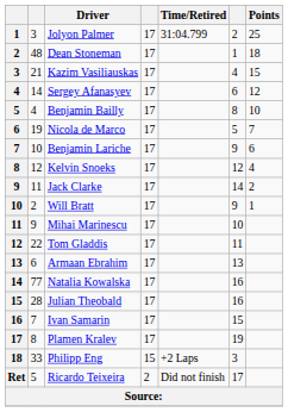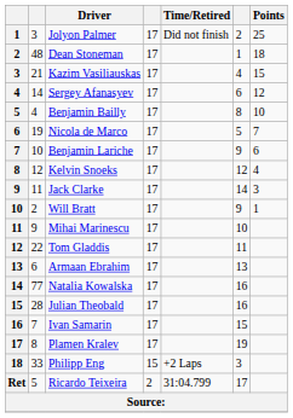Jolyon Palmer | Time/Retired: 31:04.799 -> Did not finish
Jack Clarke | Points: 2 -> 3
Ricardo Teixeira | Time/Retired: Did not finish -> 31:04.799
